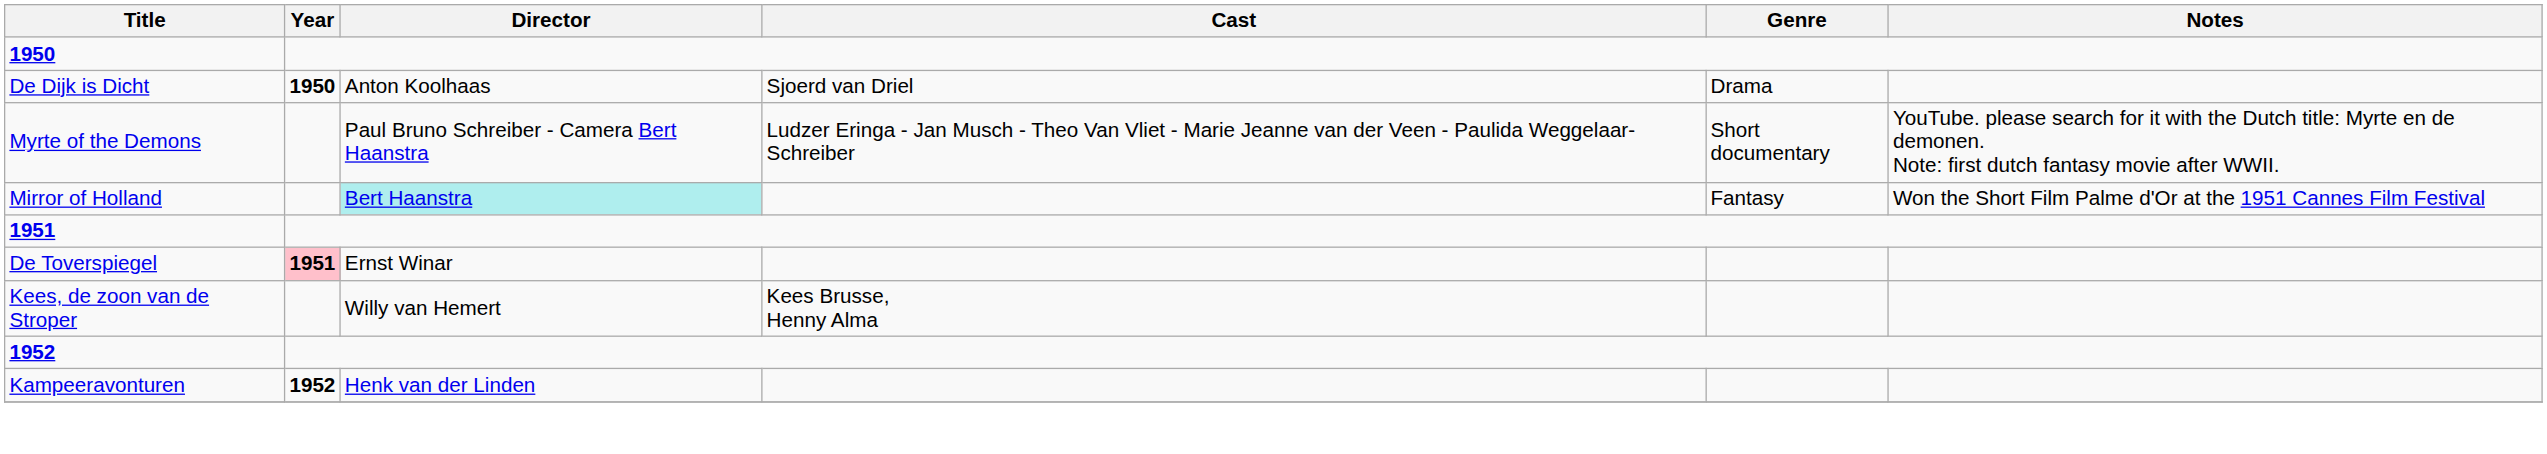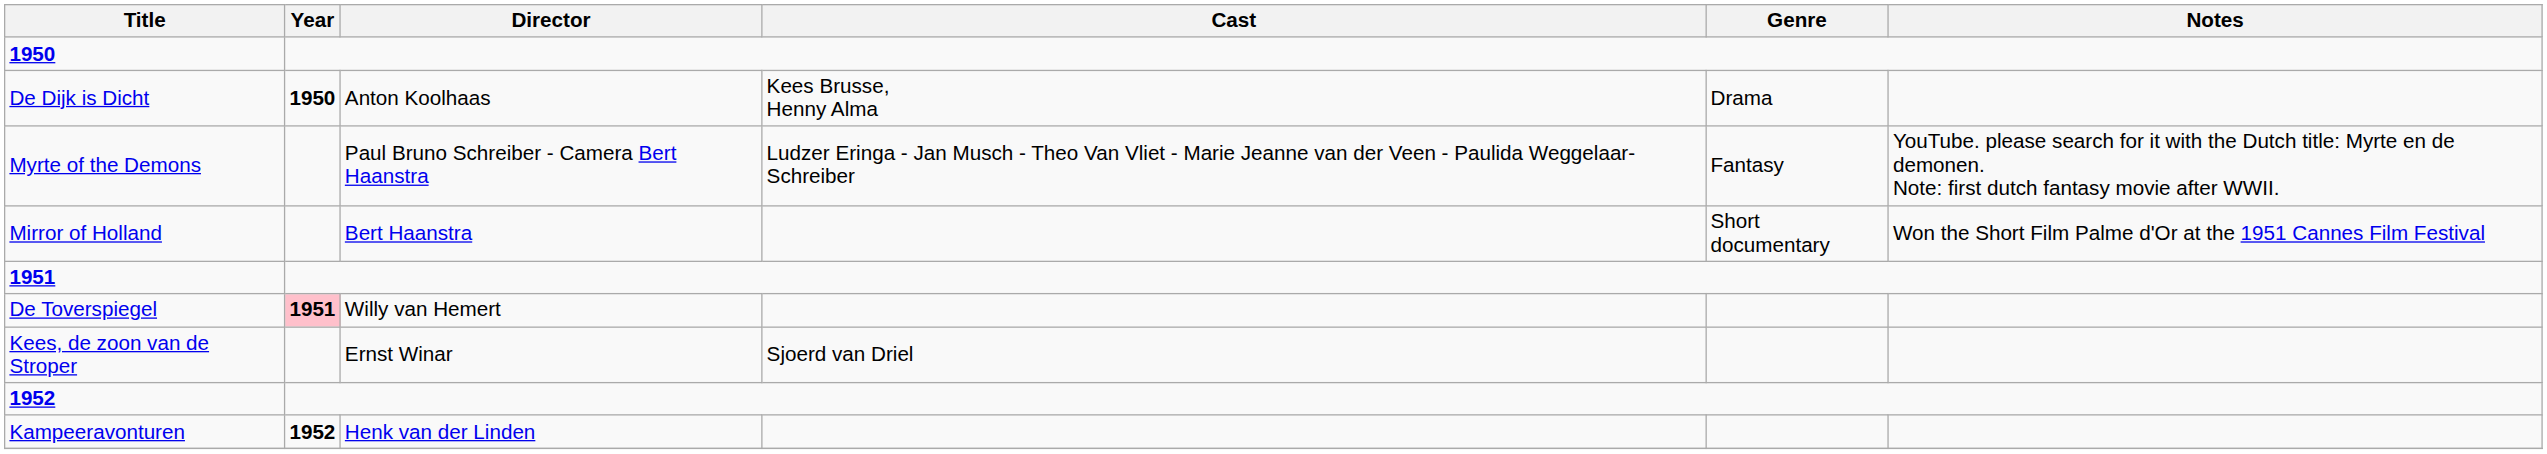De Dijk is Dicht | Cast: Sjoerd van Driel -> Kees Brusse, Henny Alma
Myrte of the Demons | Genre: Short documentary -> Fantasy
Mirror of Holland | Director: paleturquoise background -> no background
Mirror of Holland | Genre: Fantasy -> Short documentary
De Toverspiegel | Director: Ernst Winar -> Willy van Hemert
Kees, de zoon van de Stroper | Director: Willy van Hemert -> Ernst Winar
Kees, de zoon van de Stroper | Cast: Kees Brusse, Henny Alma -> Sjoerd van Driel
